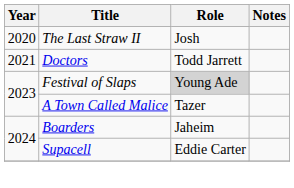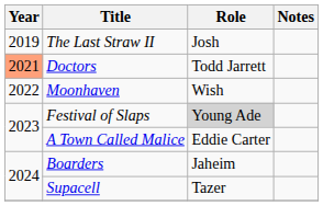The Last Straw II | Year: 2020 -> 2019
Doctors | Year: no background -> lightsalmon background
+ row: 2022 | Moonhaven | Wish
A Town Called Malice | Role: Tazer -> Eddie Carter
Supacell | Role: Eddie Carter -> Tazer
